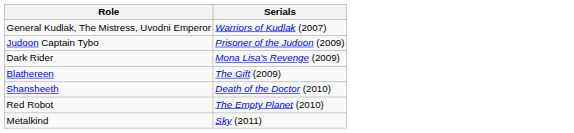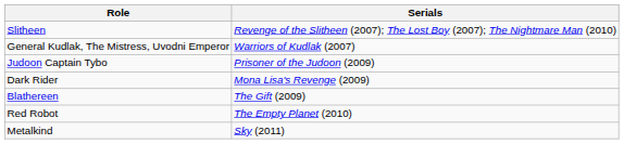+ row: Slitheen | Revenge of the Slitheen (2007); The Lost Boy (2007); The Nightmare Man (2010)
- row: Shansheeth | Death of the Doctor (2010)
